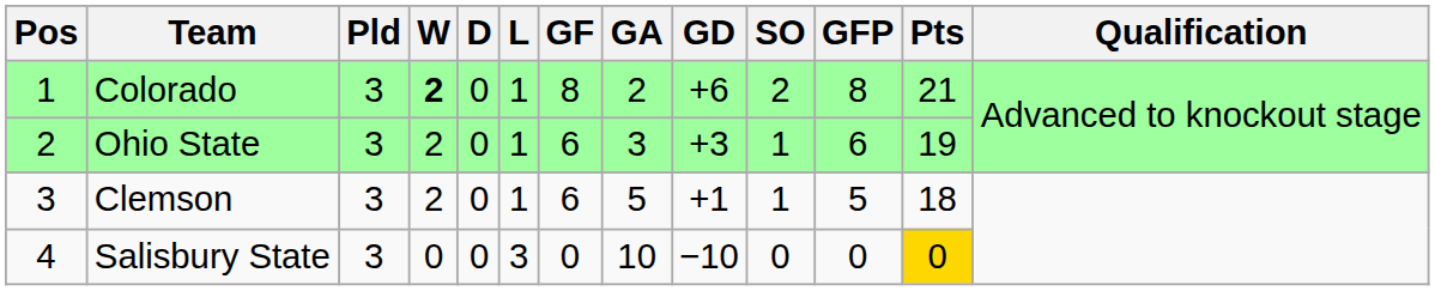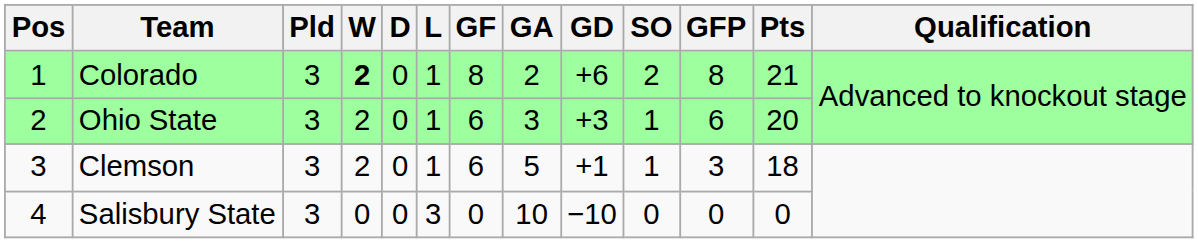Ohio State | Pts: 19 -> 20
Clemson | GFP: 5 -> 3
Salisbury State | Pts: gold background -> no background
